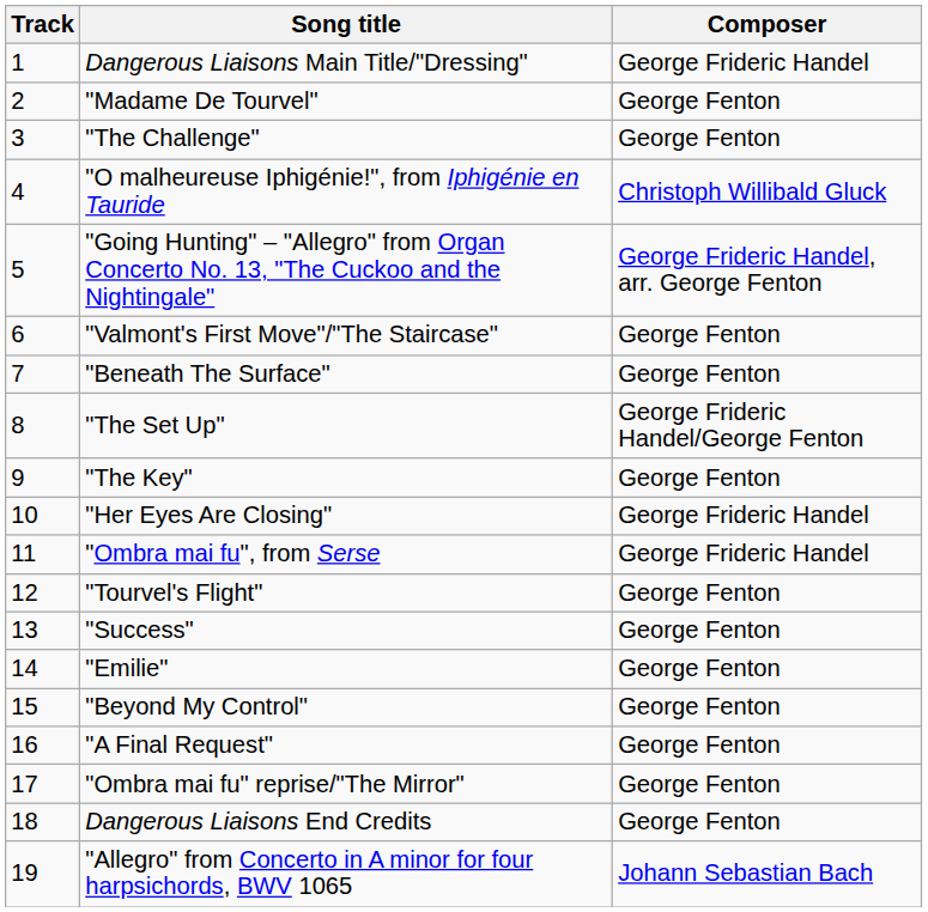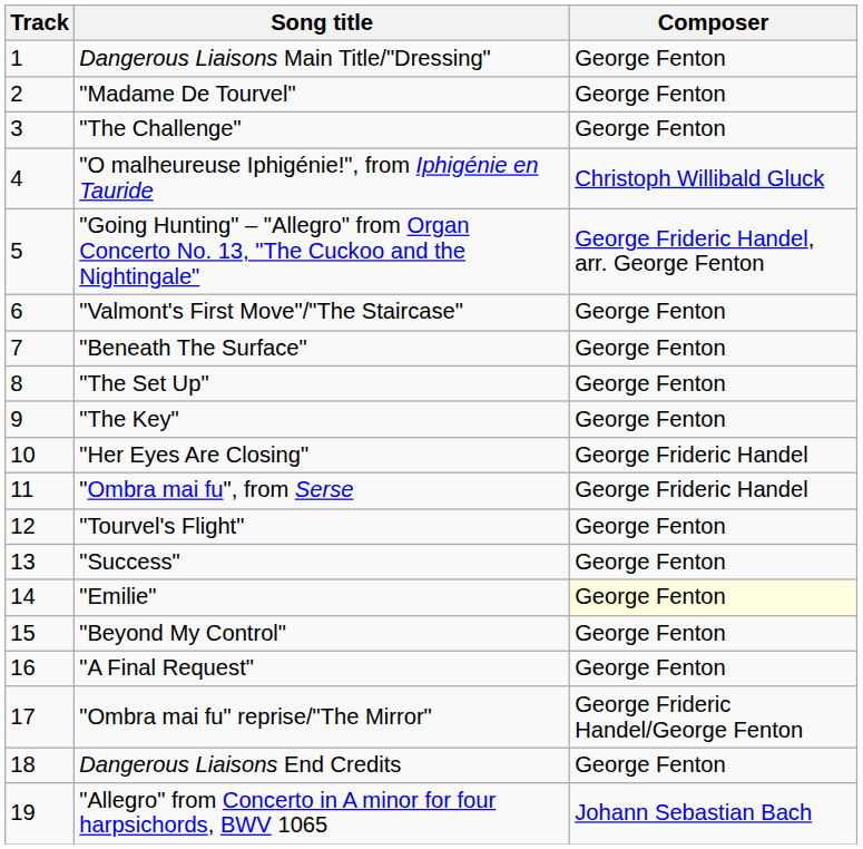Dangerous Liaisons Main Title/"Dressing" | Composer: George Frideric Handel -> George Fenton
"The Set Up" | Composer: George Frideric Handel/George Fenton -> George Fenton
"Emilie" | Composer: no background -> lightyellow background
"Ombra mai fu" reprise/"The Mirror" | Composer: George Fenton -> George Frideric Handel/George Fenton
